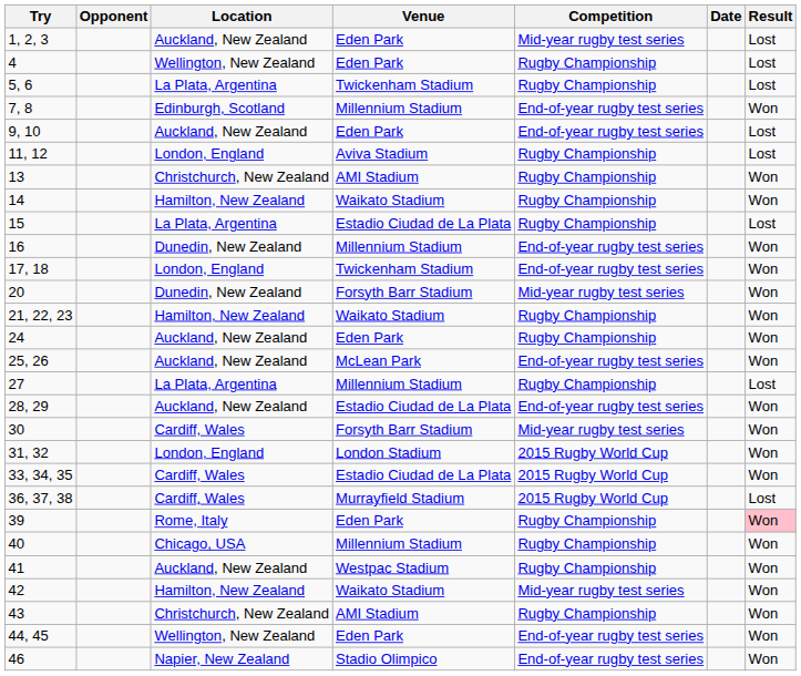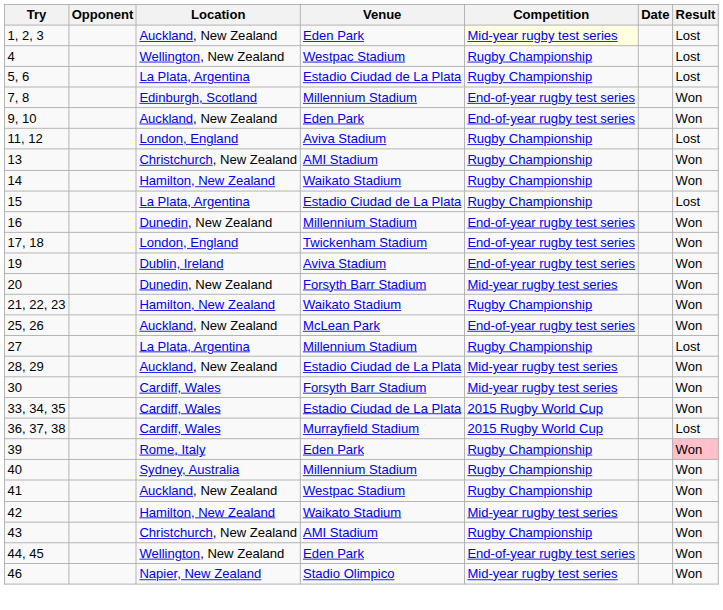1, 2, 3 | Competition: no background -> lightyellow background
4 | Venue: Eden Park -> Westpac Stadium
5, 6 | Venue: Twickenham Stadium -> Estadio Ciudad de La Plata
9, 10 | Result: Lost -> Won
+ row: 19 | Dublin, Ireland | Aviva Stadium | End-of-year rugby test series | Won
- row: 24 | Auckland, New Zealand | Eden Park | Rugby Championship | Won
28, 29 | Competition: End-of-year rugby test series -> Mid-year rugby test series
- row: 31, 32 | London, England | London Stadium | 2015 Rugby World Cup | Won
40 | Location: Chicago, USA -> Sydney, Australia
46 | Competition: End-of-year rugby test series -> Mid-year rugby test series
